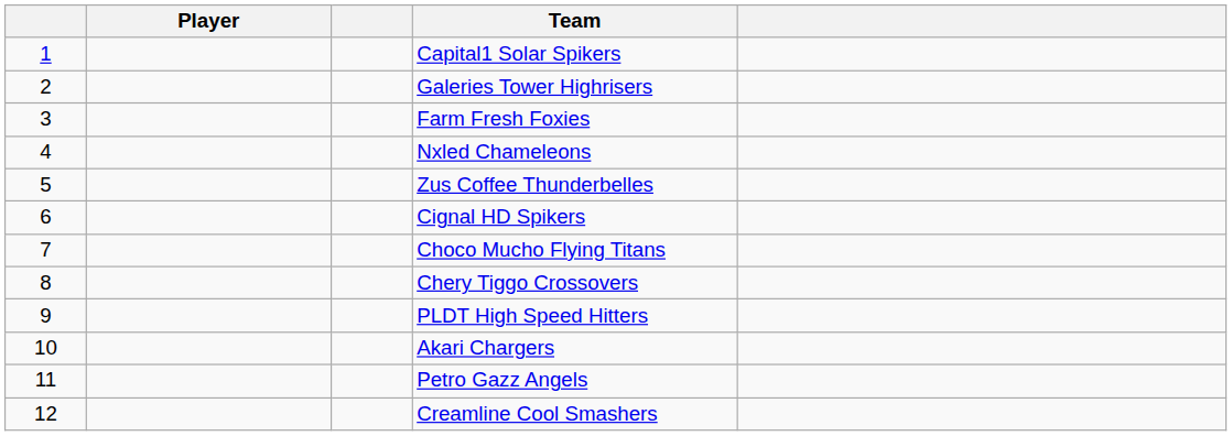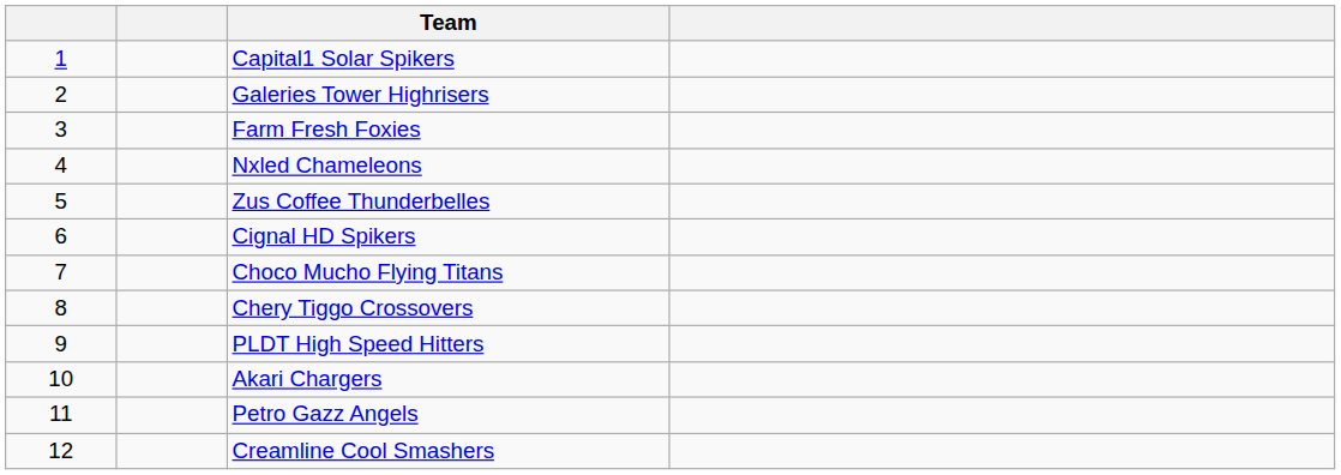- column: Player
